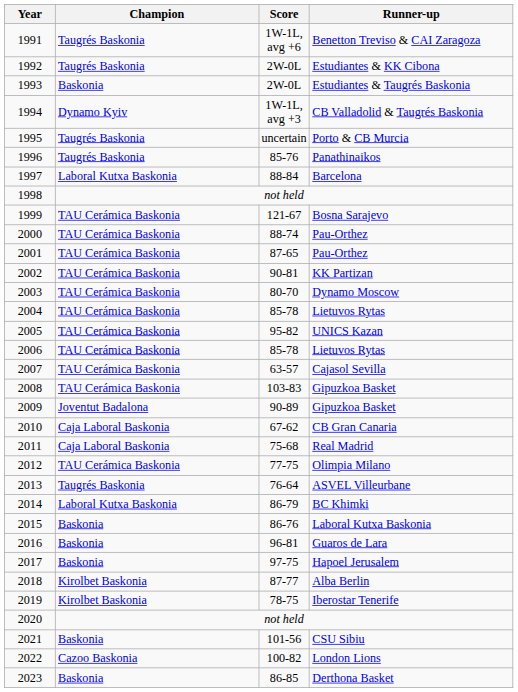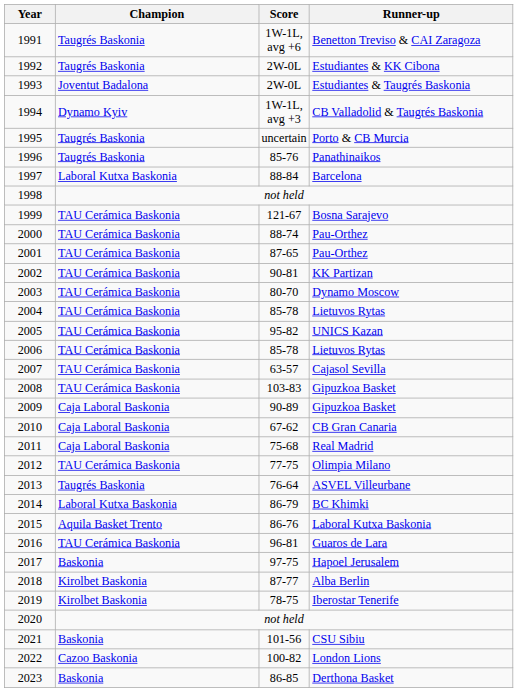1993 | Champion: Baskonia -> Joventut Badalona
2009 | Champion: Joventut Badalona -> Caja Laboral Baskonia
2015 | Champion: Baskonia -> Aquila Basket Trento
2016 | Champion: Baskonia -> TAU Cerámica Baskonia
